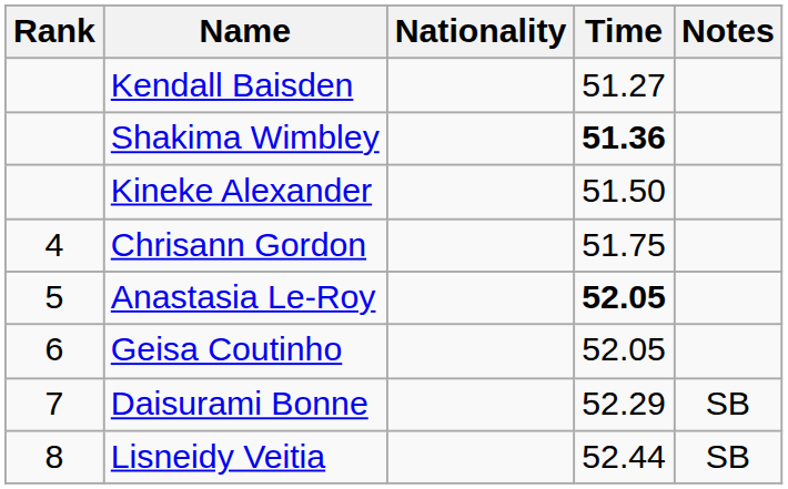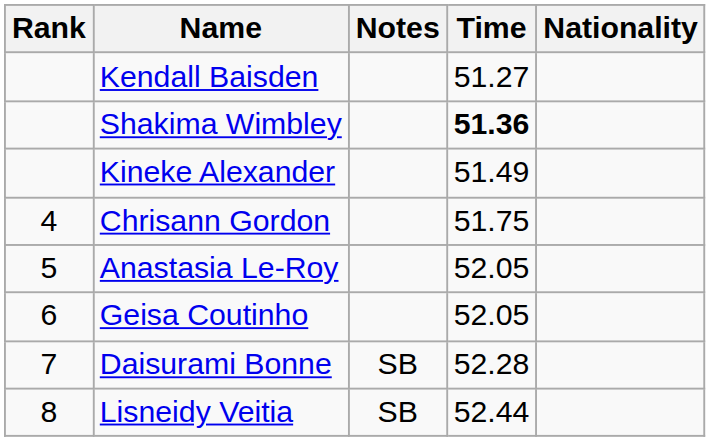columns swapped: Nationality <-> Notes
Kineke Alexander | Time: 51.50 -> 51.49
Anastasia Le-Roy | Time: bold -> normal
Daisurami Bonne | Time: 52.29 -> 52.28
